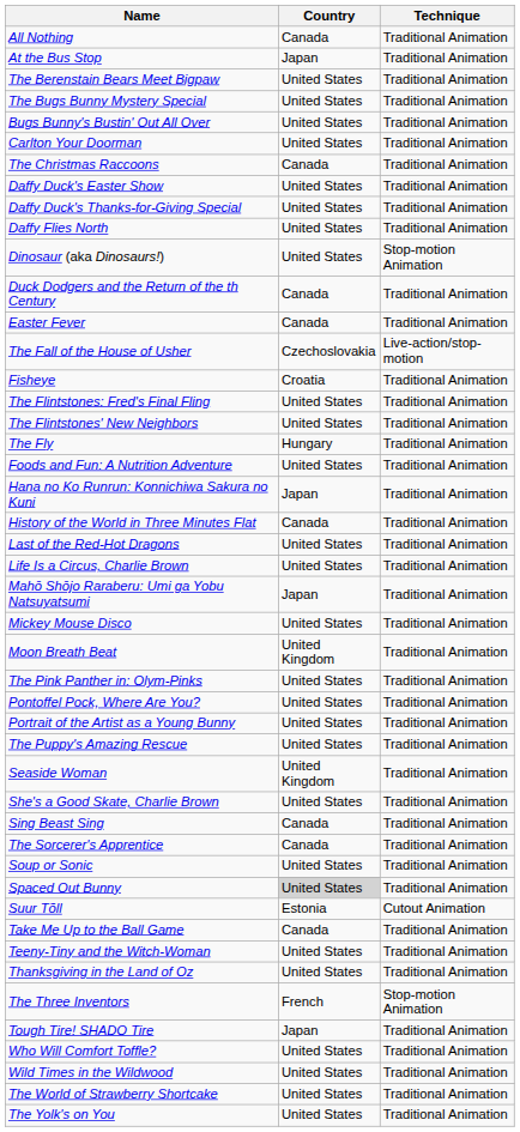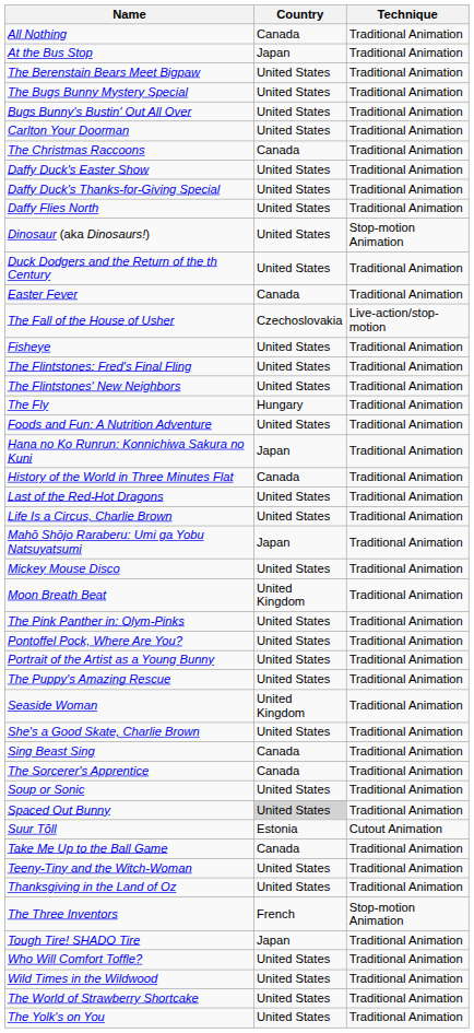Duck Dodgers and the Return of the th Century | Country: Canada -> United States
Fisheye | Country: Croatia -> United States
